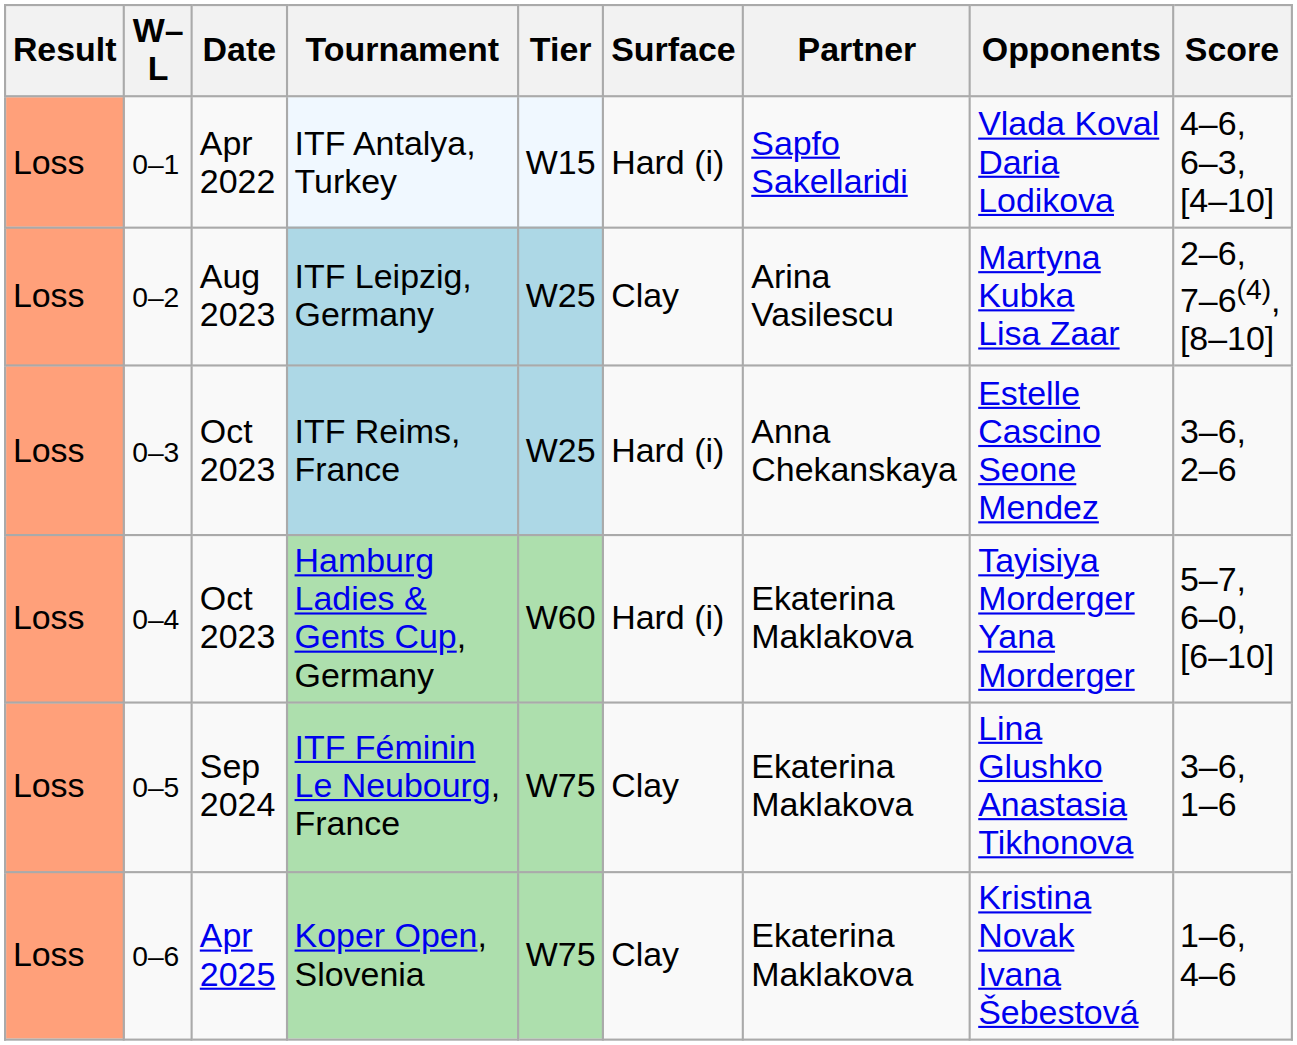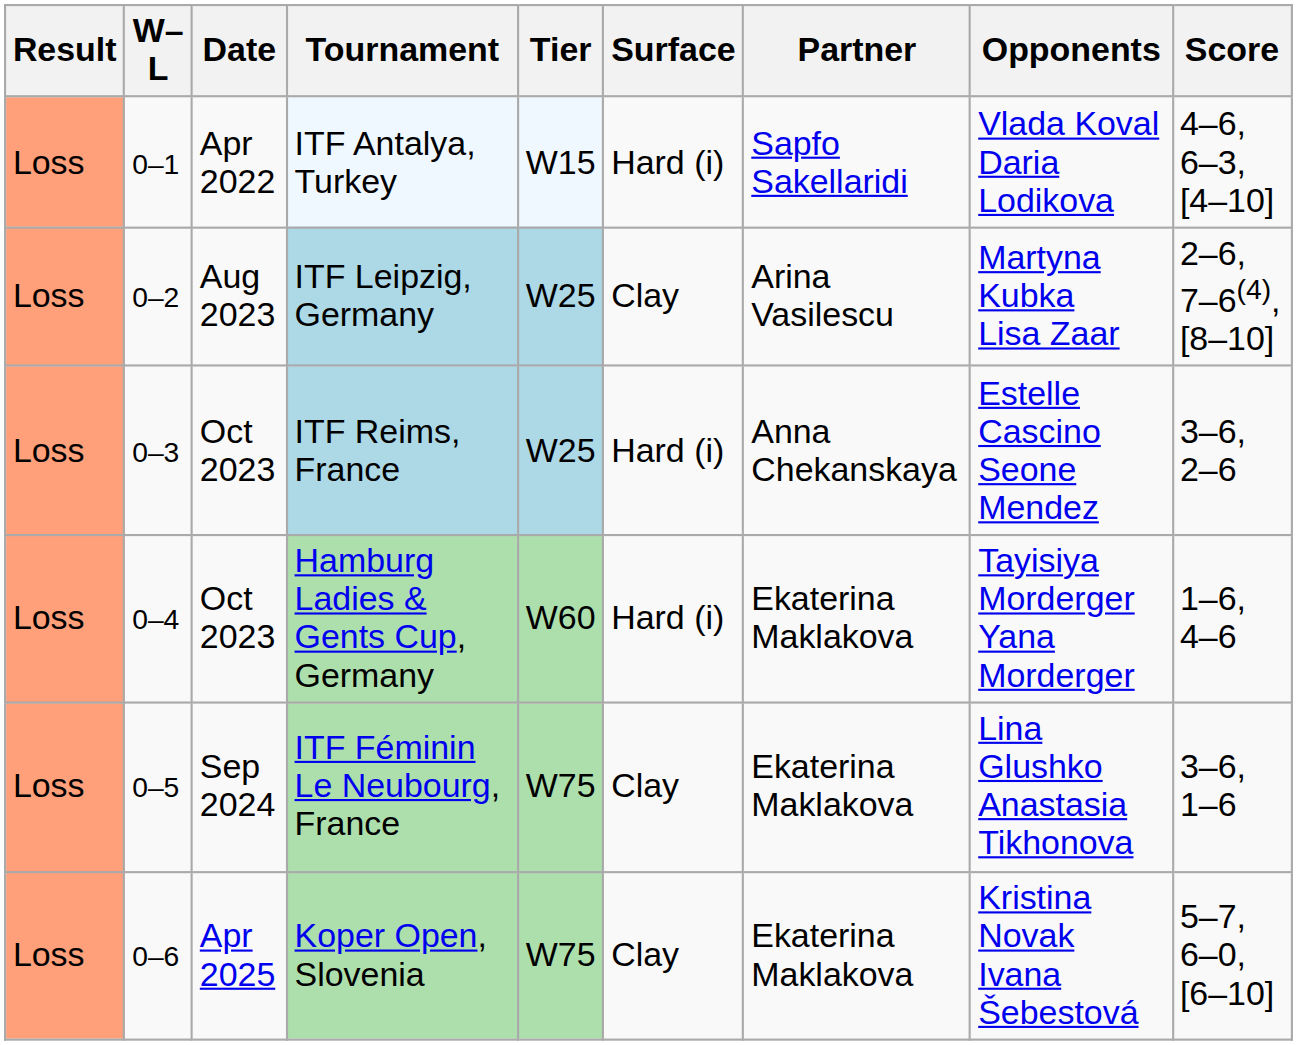Hamburg Ladies & Gents Cup, Germany | Score: 5–7, 6–0, [6–10] -> 1–6, 4–6
Koper Open, Slovenia | Score: 1–6, 4–6 -> 5–7, 6–0, [6–10]
